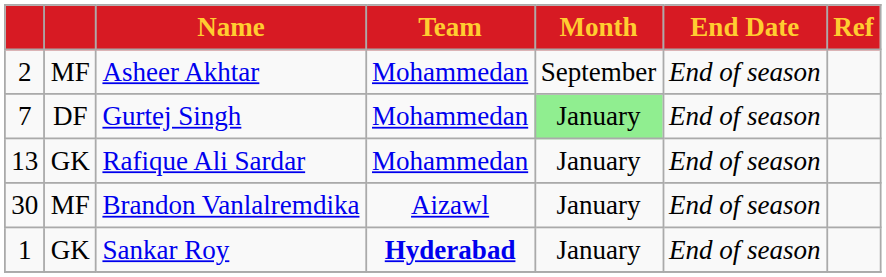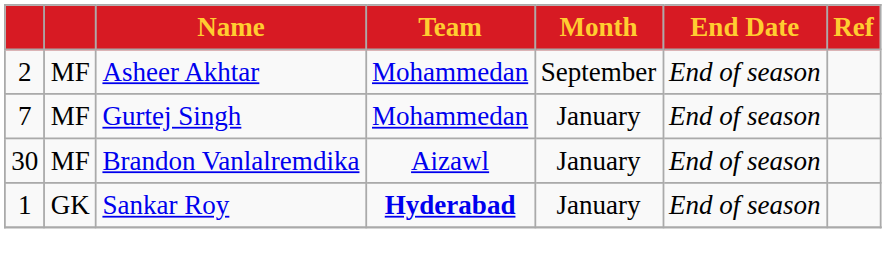Gurtej Singh | column 2: DF -> MF
Gurtej Singh | Month: lightgreen background -> no background
- row: 13 | GK | Rafique Ali Sardar | Mohammedan | January | End of season
